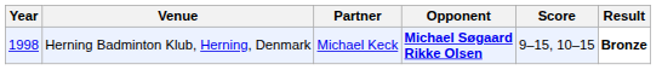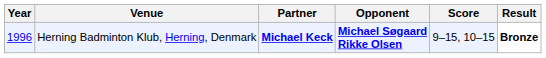Herning Badminton Klub, Herning, Denmark | Year: 1998 -> 1996
Herning Badminton Klub, Herning, Denmark | Partner: normal -> bold
